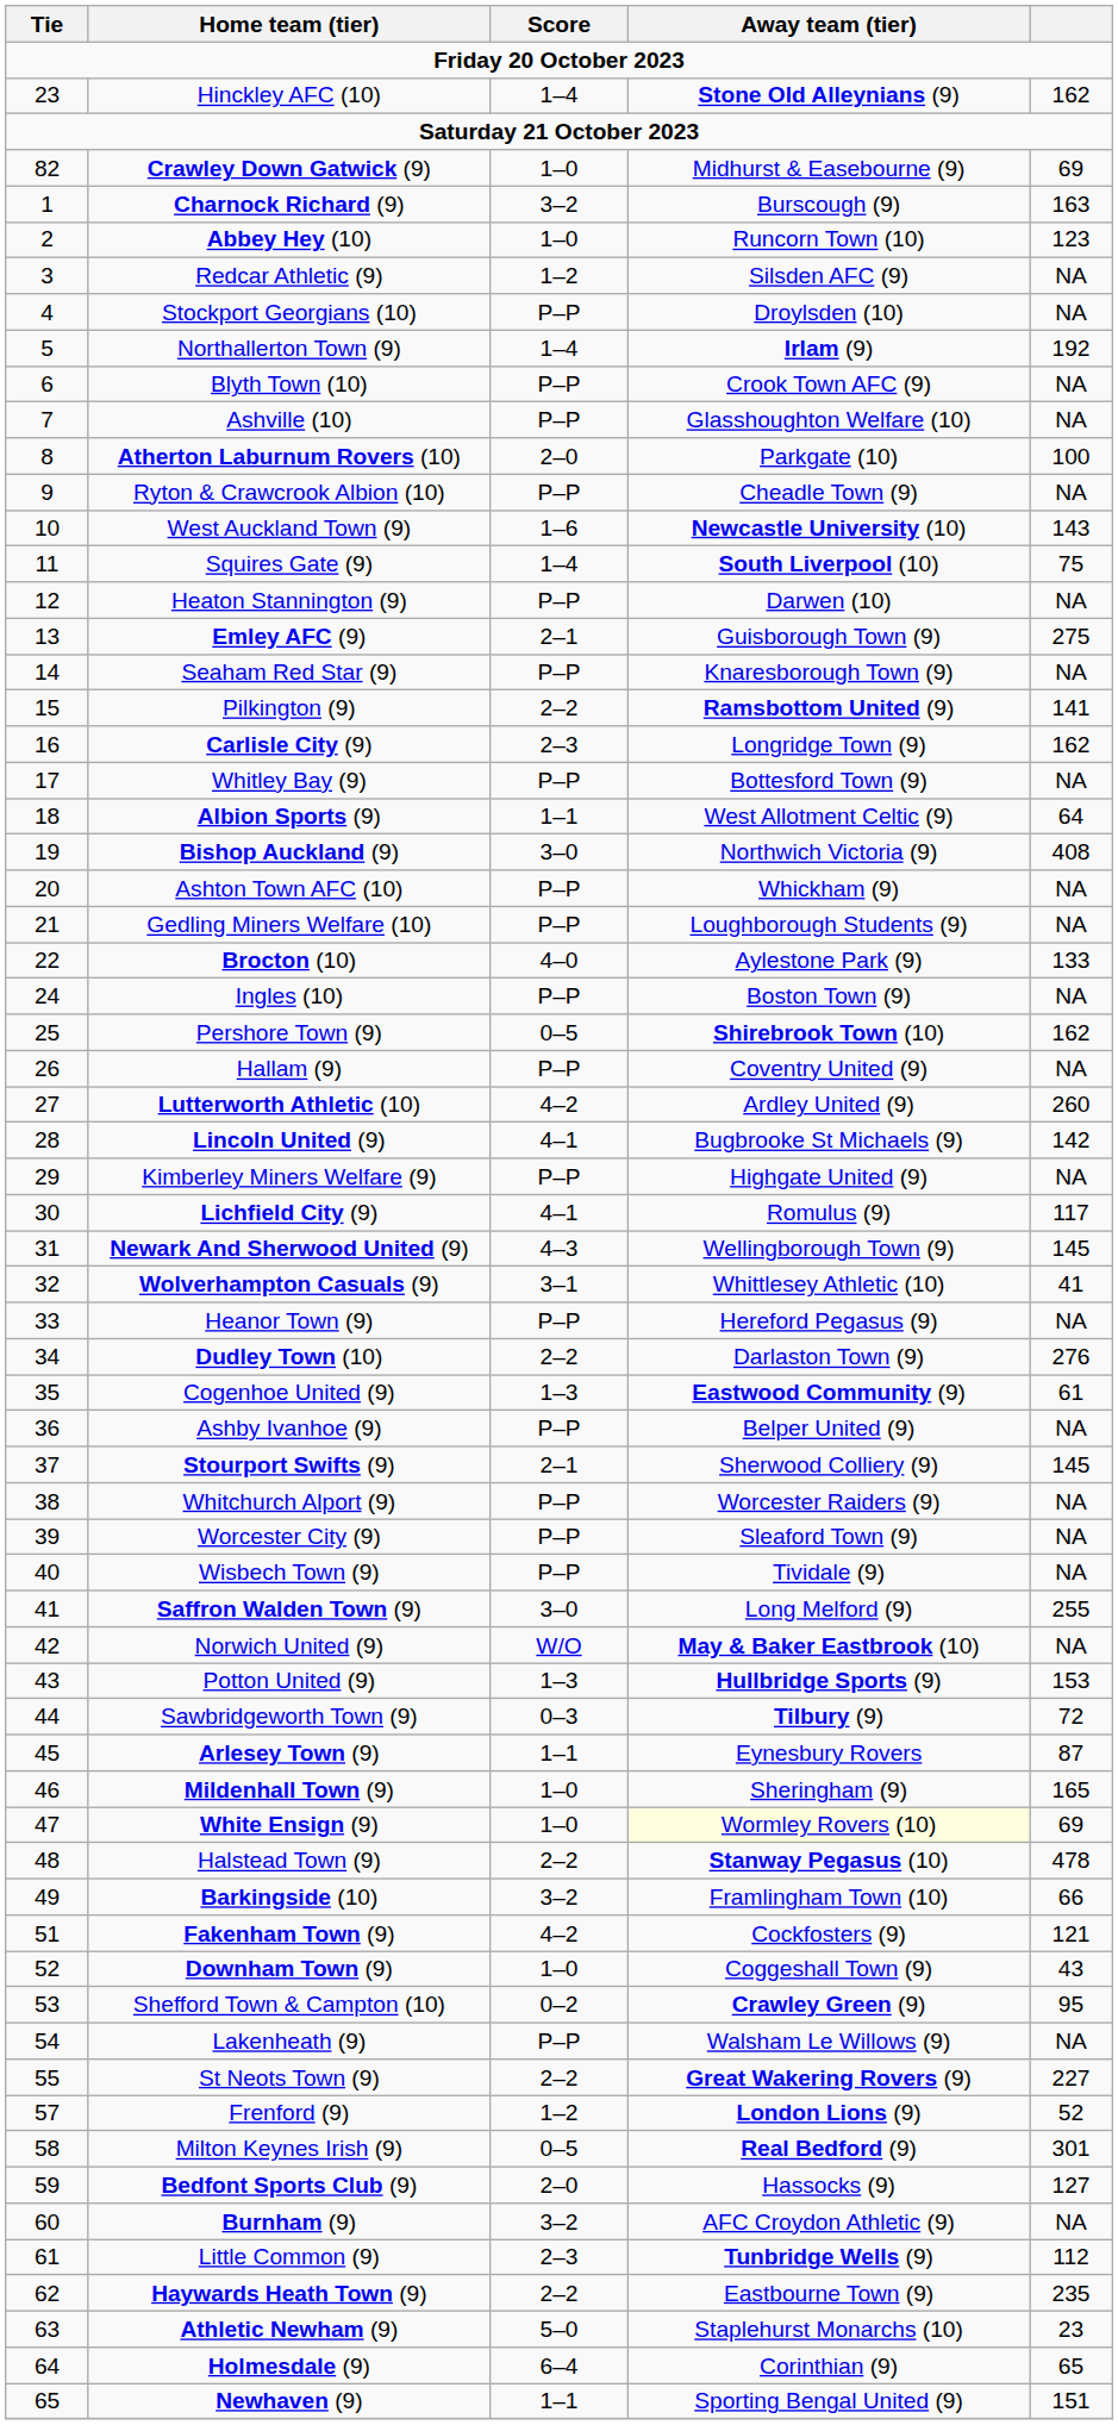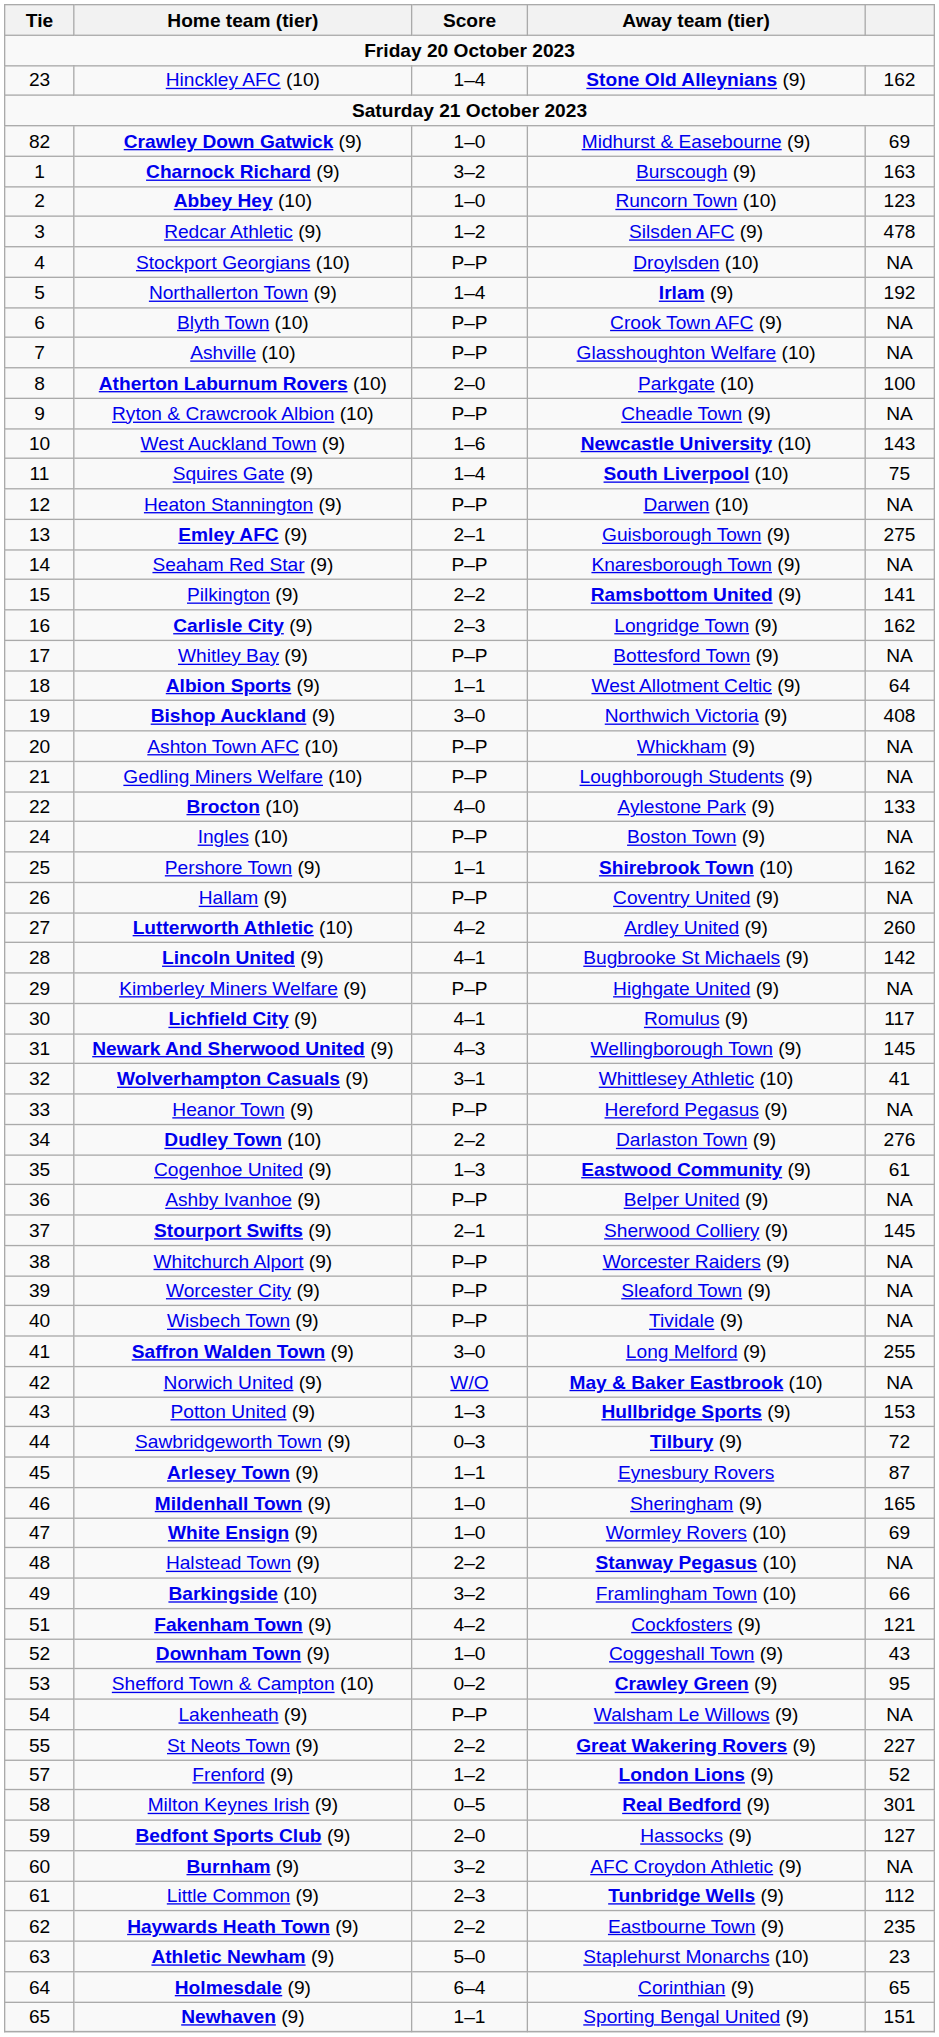Redcar Athletic (9) | column 5: NA -> 478
Pershore Town (9) | Score: 0–5 -> 1–1
White Ensign (9) | Away team (tier): lightyellow background -> no background
Halstead Town (9) | column 5: 478 -> NA
